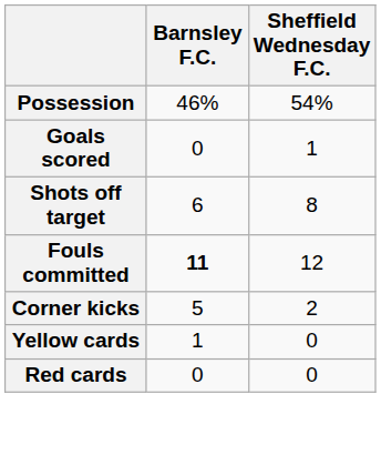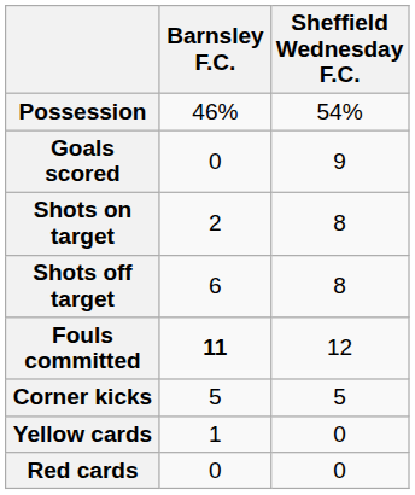Goals scored | Sheffield Wednesday F.C.: 1 -> 9
+ row: Shots on target | 2 | 8
Corner kicks | Sheffield Wednesday F.C.: 2 -> 5
